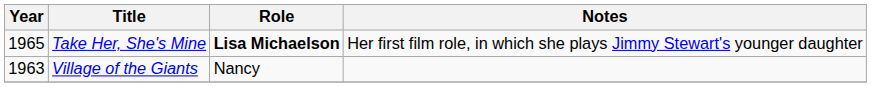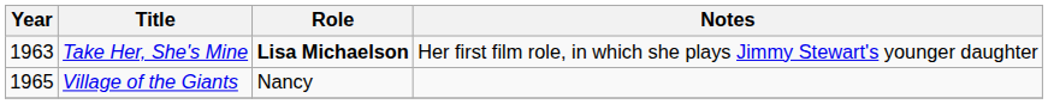Take Her, She's Mine | Year: 1965 -> 1963
Village of the Giants | Year: 1963 -> 1965
